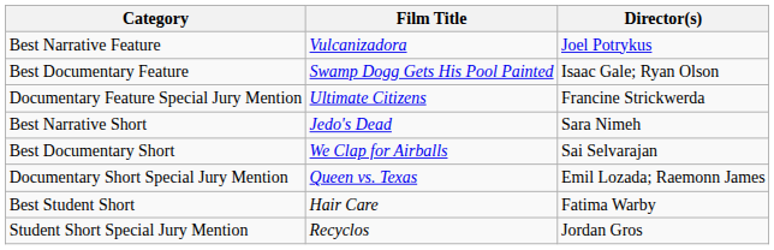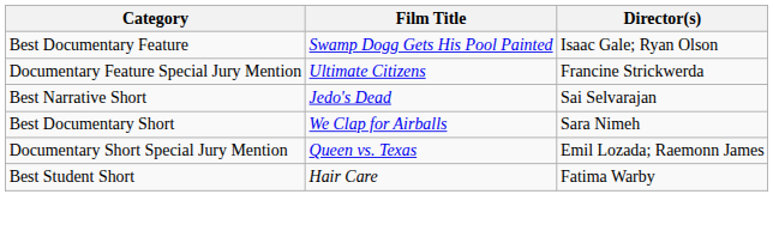- row: Best Narrative Feature | Vulcanizadora | Joel Potrykus
Best Narrative Short | Director(s): Sara Nimeh -> Sai Selvarajan
Best Documentary Short | Director(s): Sai Selvarajan -> Sara Nimeh
- row: Student Short Special Jury Mention | Recyclos | Jordan Gros
